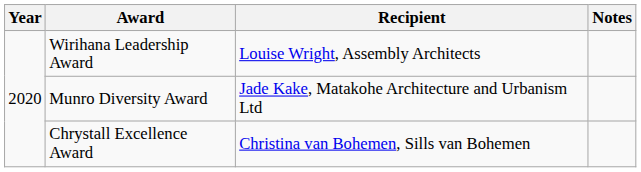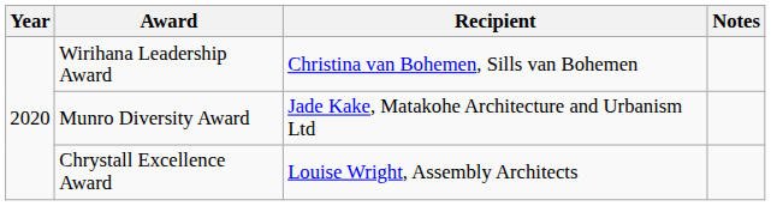Wirihana Leadership Award | Recipient: Louise Wright, Assembly Architects -> Christina van Bohemen, Sills van Bohemen
Chrystall Excellence Award | Recipient: Christina van Bohemen, Sills van Bohemen -> Louise Wright, Assembly Architects
